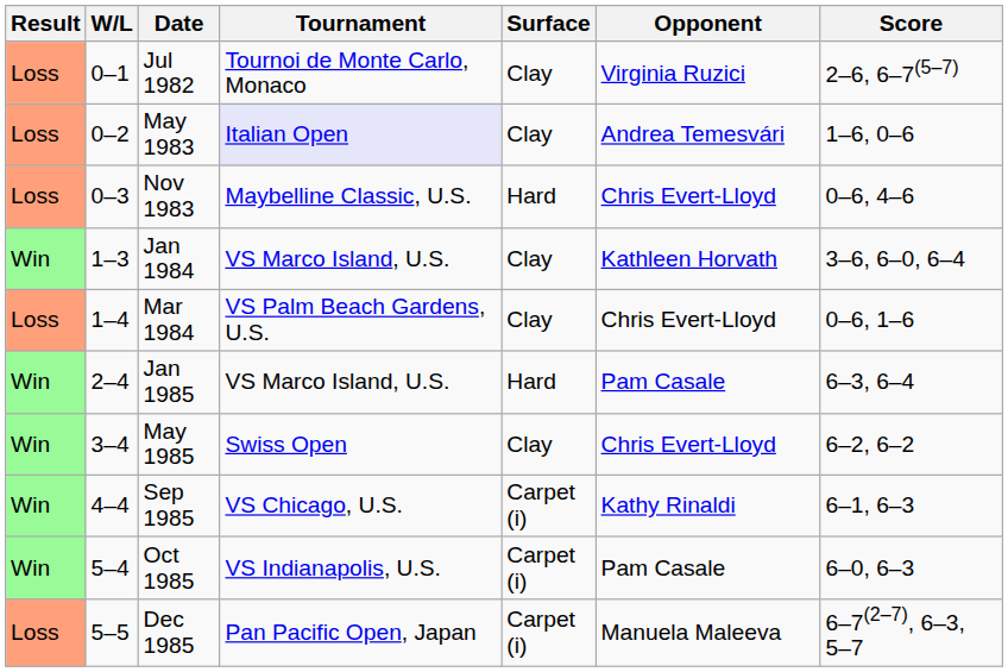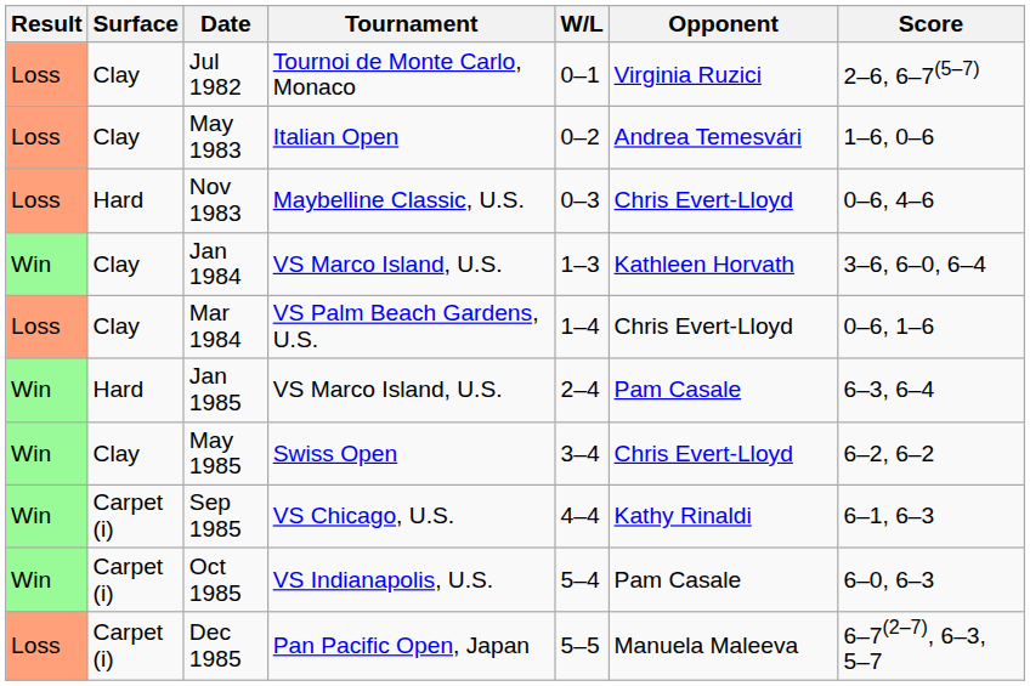columns swapped: W/L <-> Surface
May 1983 | Tournament: lavender background -> no background
